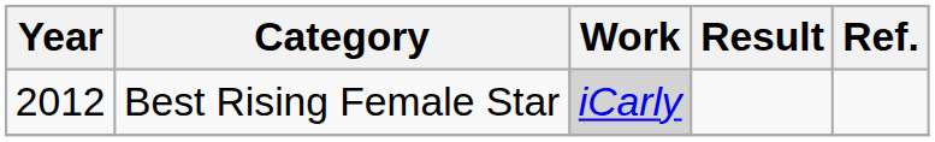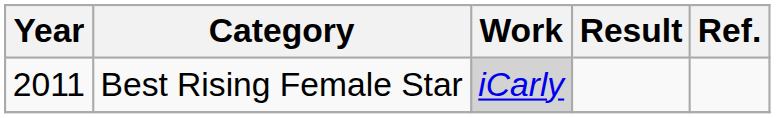Best Rising Female Star | Year: 2012 -> 2011
